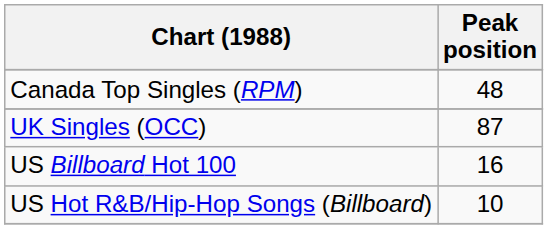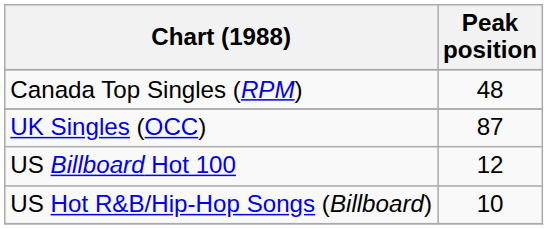US Billboard Hot 100 | Peak position: 16 -> 12
